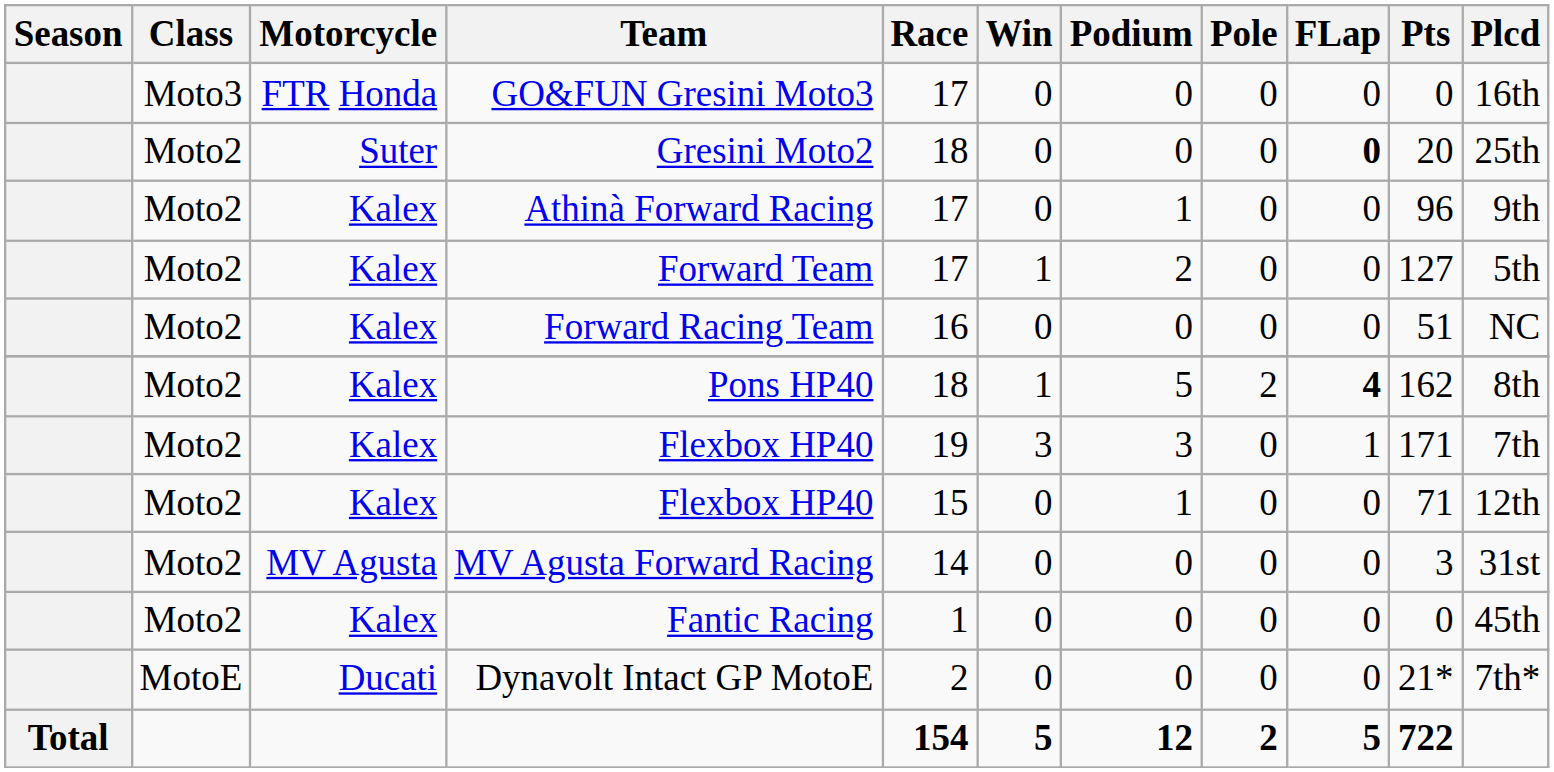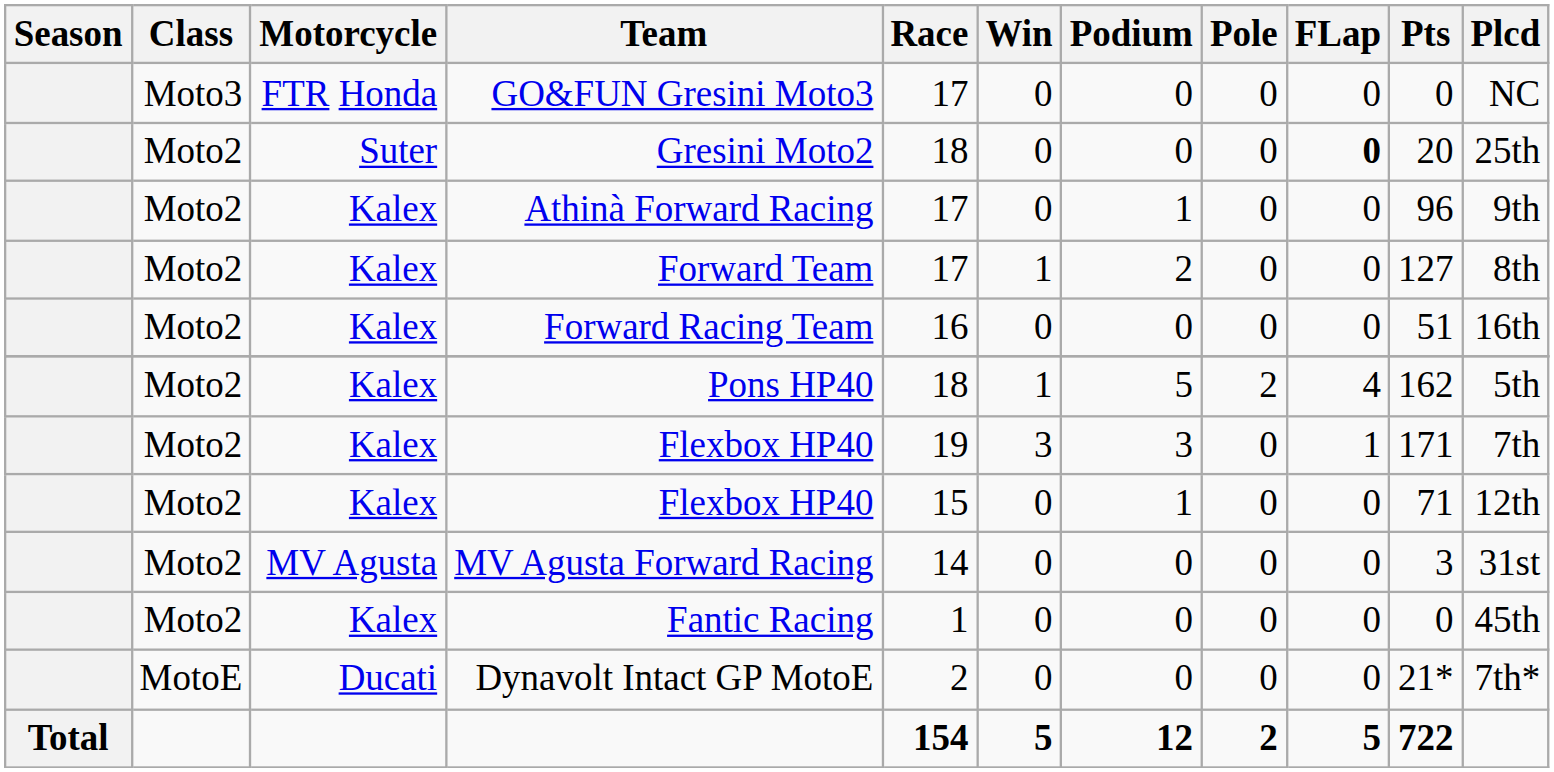GO&FUN Gresini Moto3 | Plcd: 16th -> NC
Forward Team | Plcd: 5th -> 8th
Forward Racing Team | Plcd: NC -> 16th
Pons HP40 | FLap: bold -> normal
Pons HP40 | Plcd: 8th -> 5th
